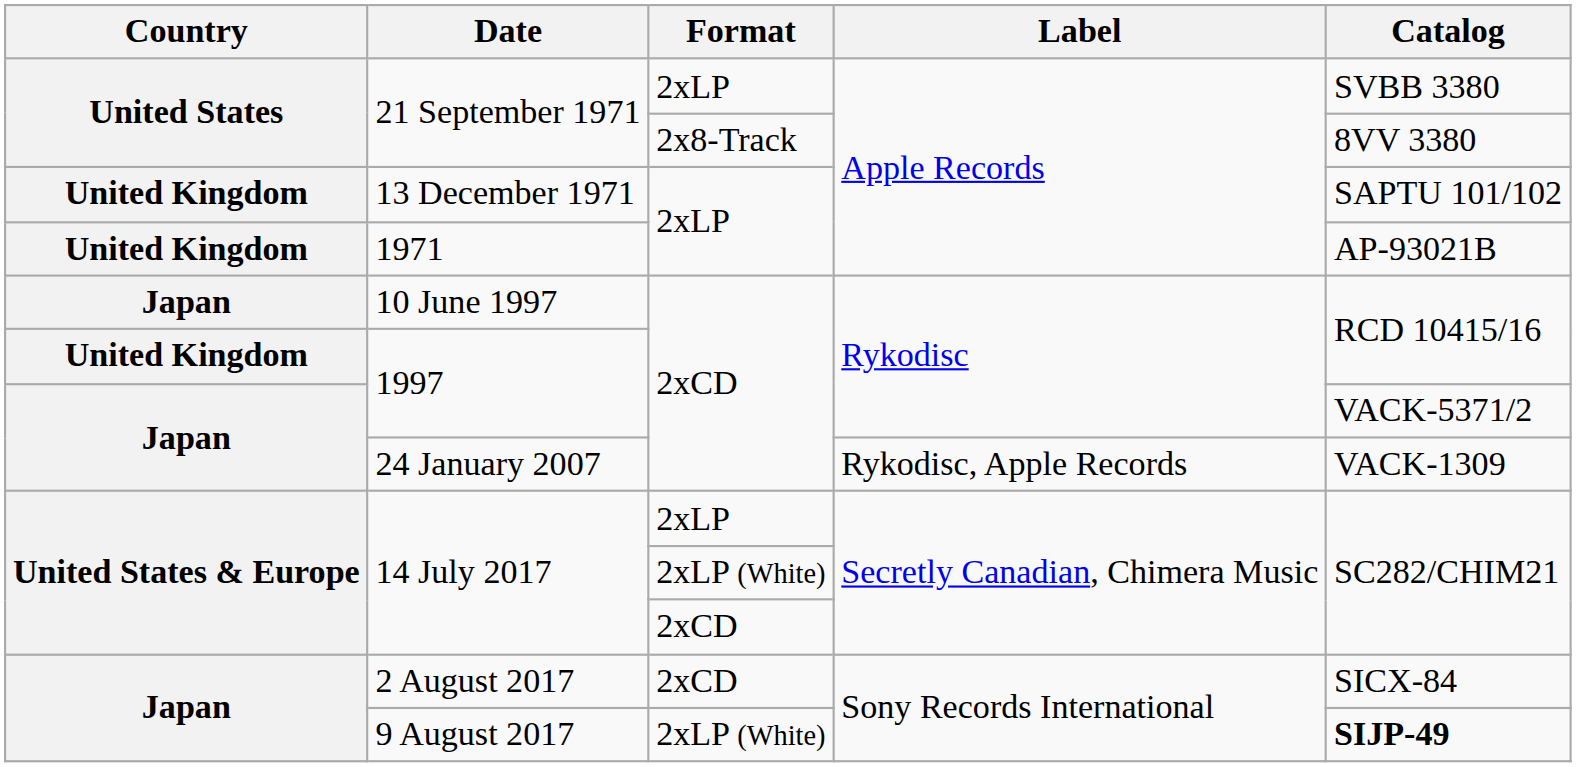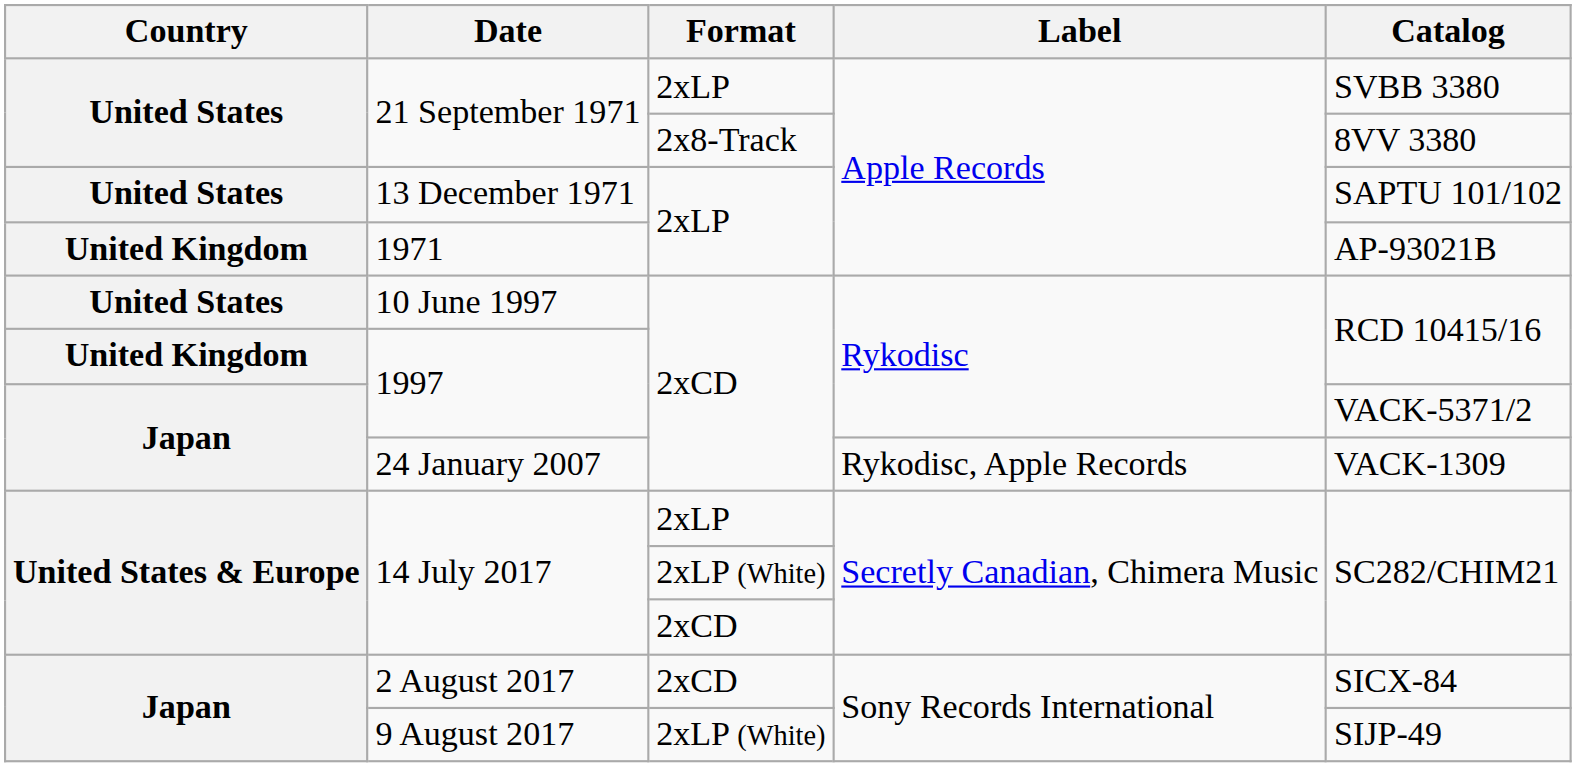13 December 1971 | Country: United Kingdom -> United States
10 June 1997 | Country: Japan -> United States
9 August 2017 | Catalog: bold -> normal
